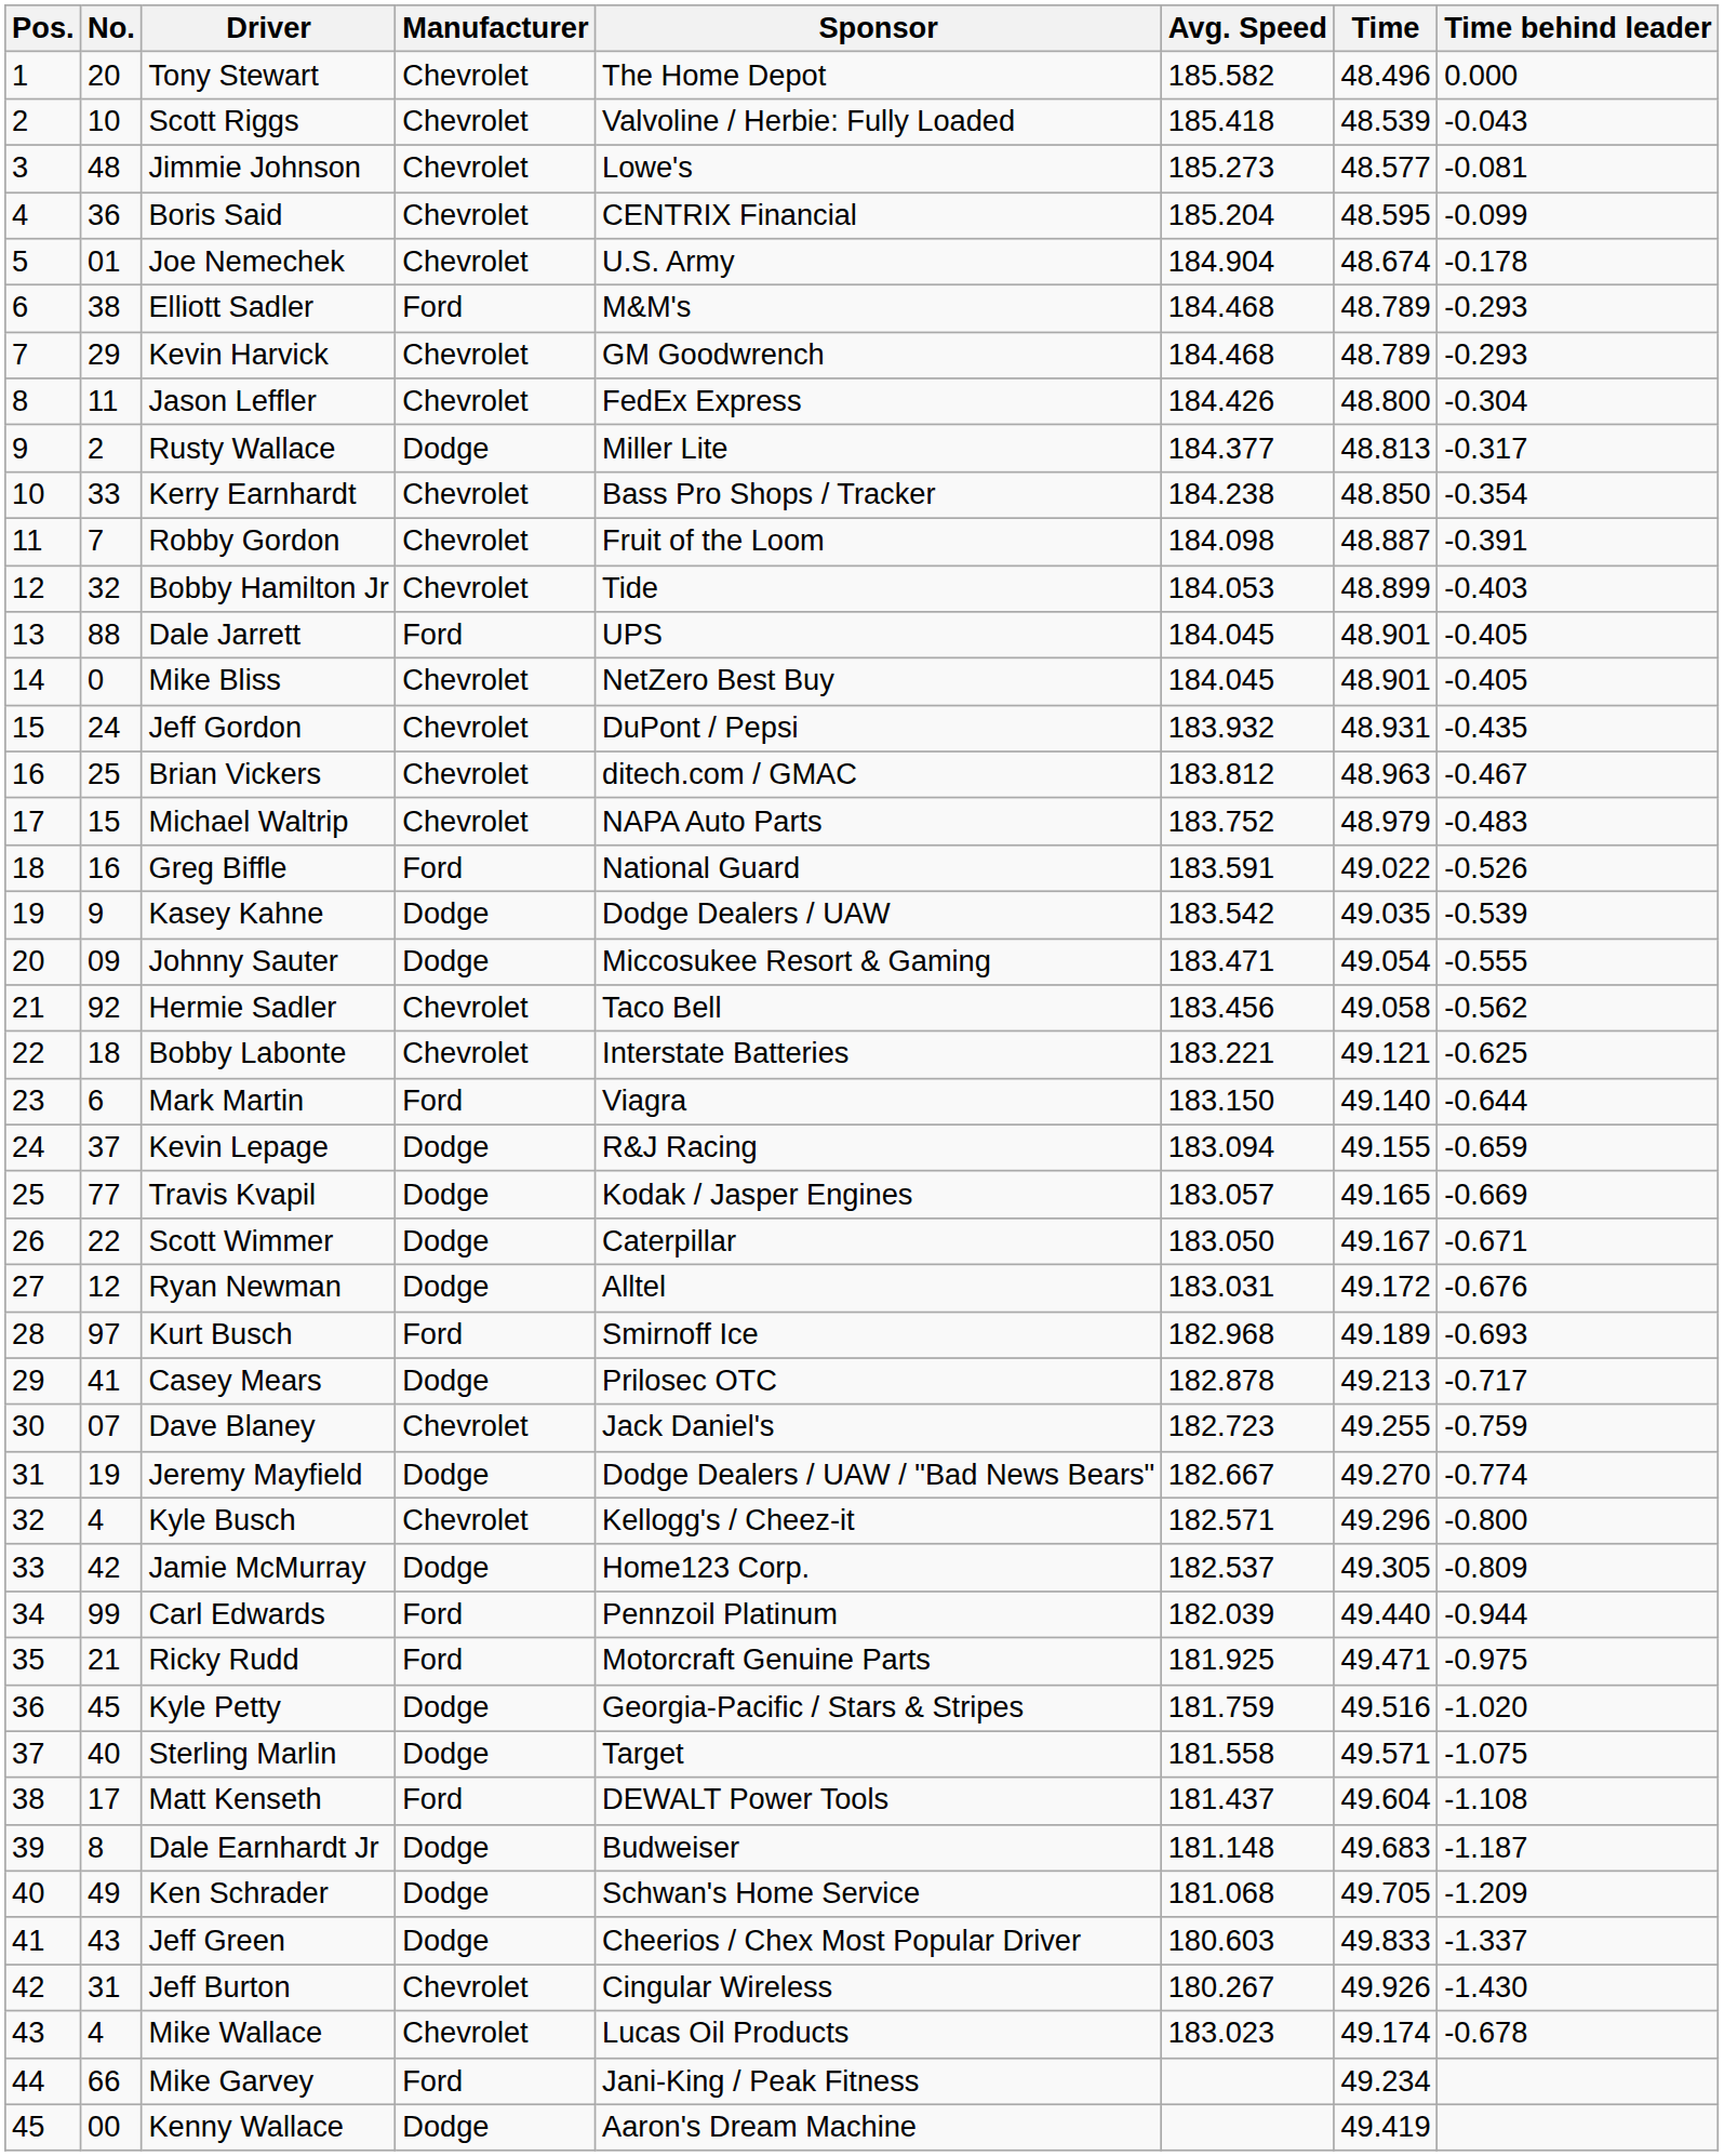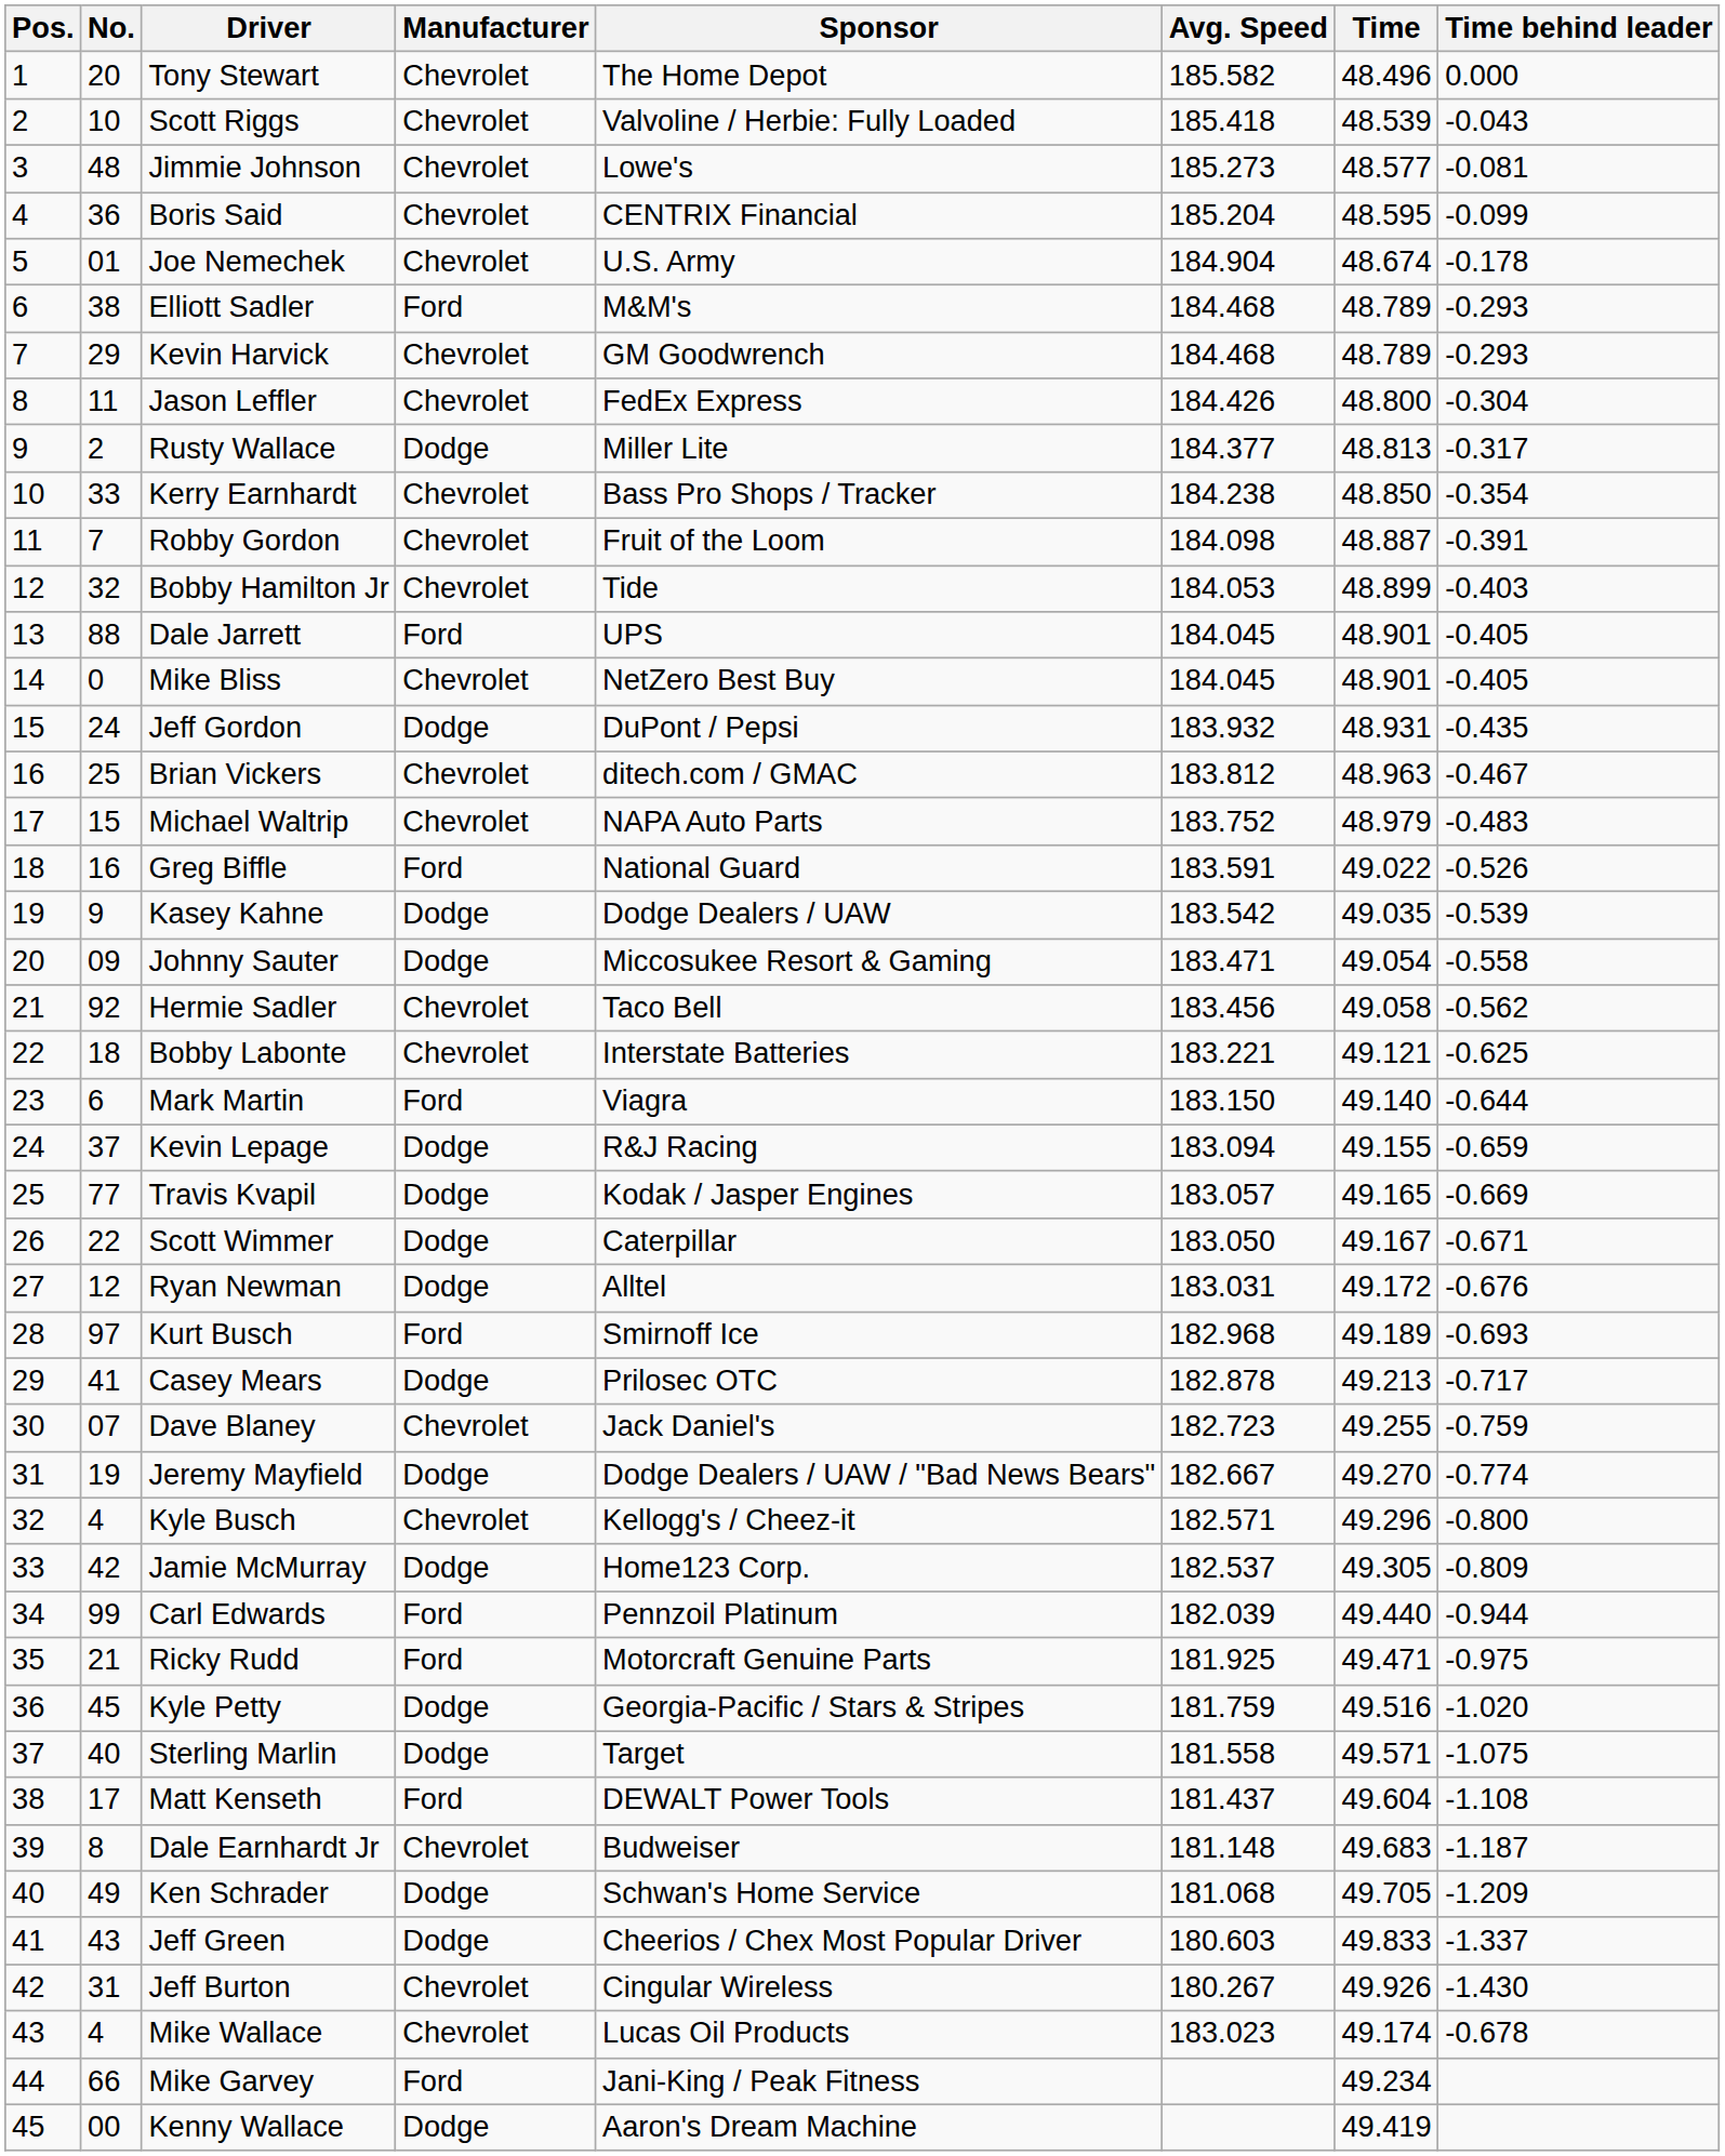Jeff Gordon | Manufacturer: Chevrolet -> Dodge
Johnny Sauter | Time behind leader: -0.555 -> -0.558
Dale Earnhardt Jr | Manufacturer: Dodge -> Chevrolet
